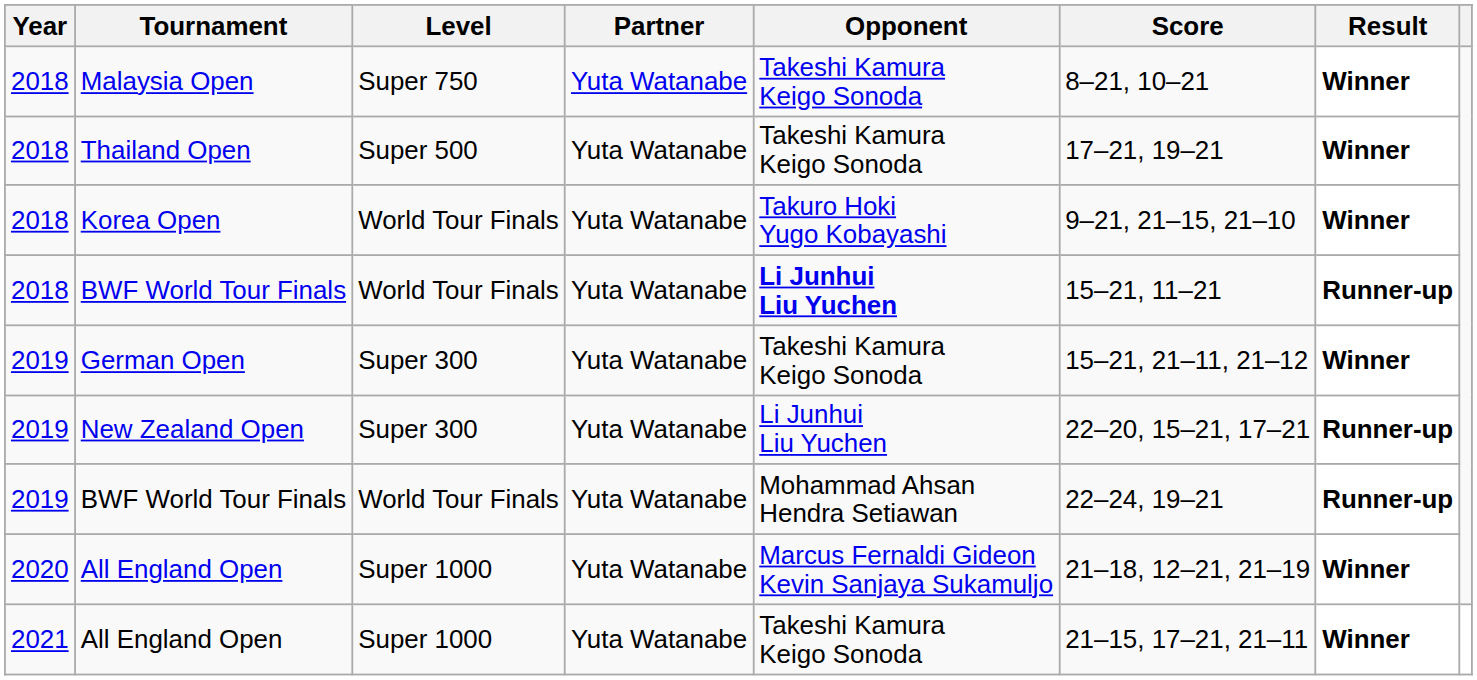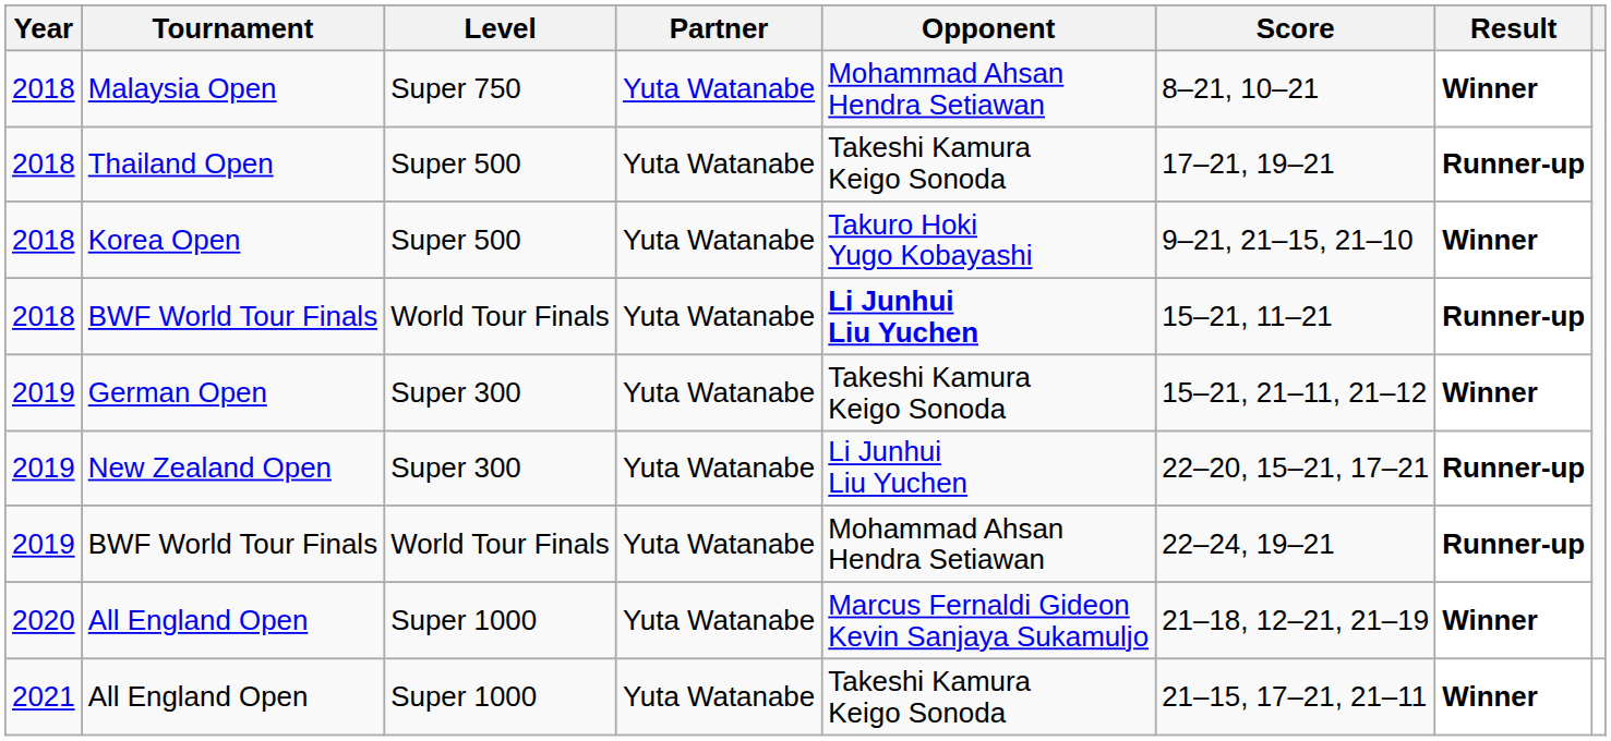Malaysia Open | Opponent: Takeshi Kamura Keigo Sonoda -> Mohammad Ahsan Hendra Setiawan
Thailand Open | Result: Winner -> Runner-up
Korea Open | Level: World Tour Finals -> Super 500
